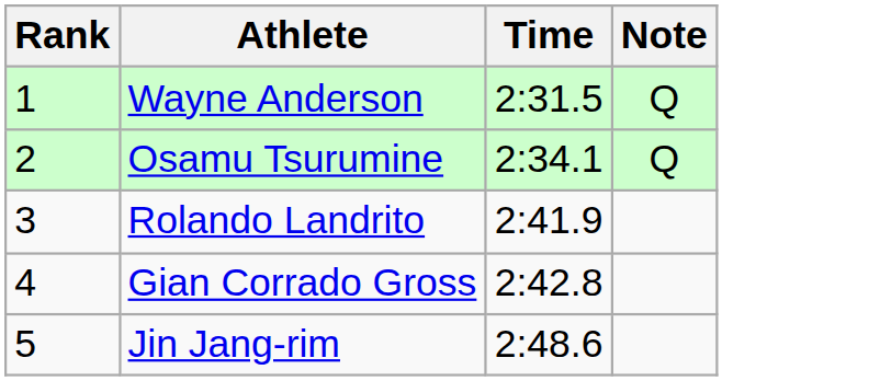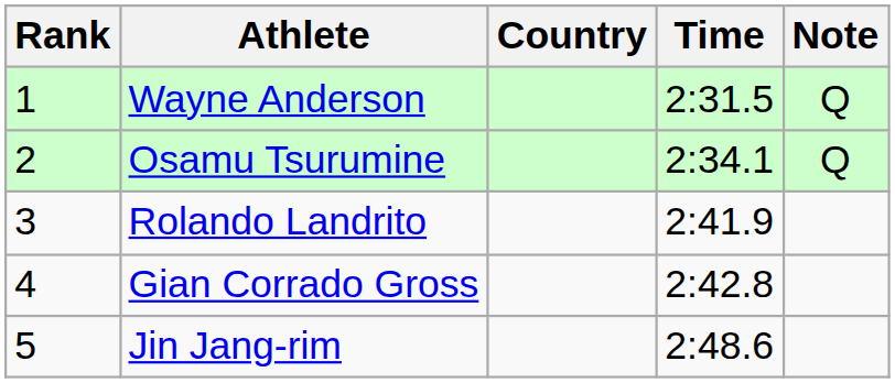+ column: Country
